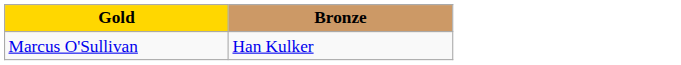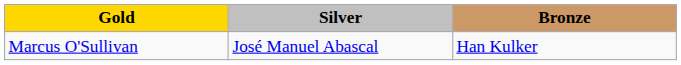+ column: Silver | José Manuel Abascal
